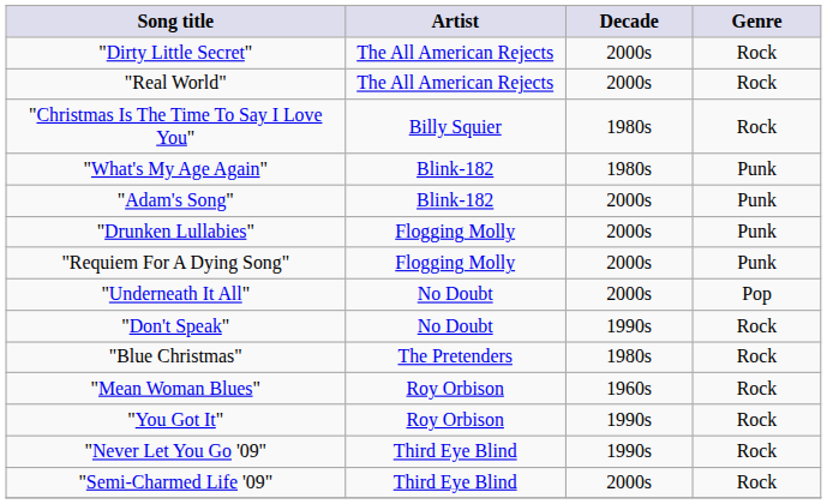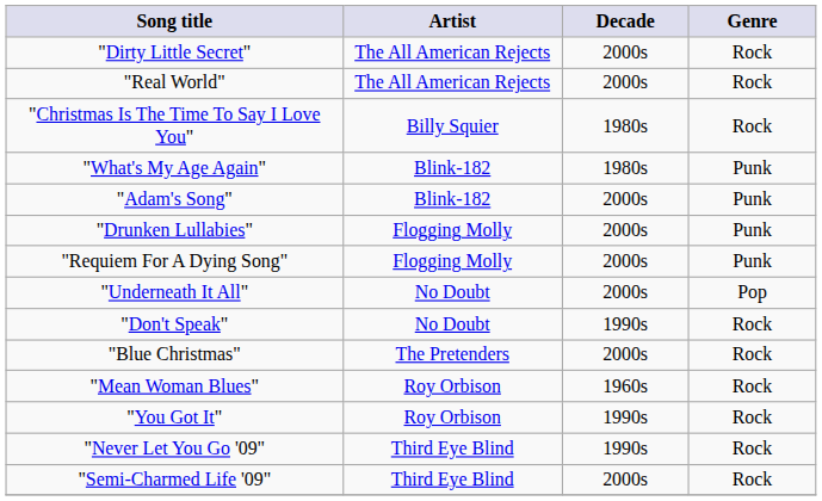"Blue Christmas" | Decade: 1980s -> 2000s
